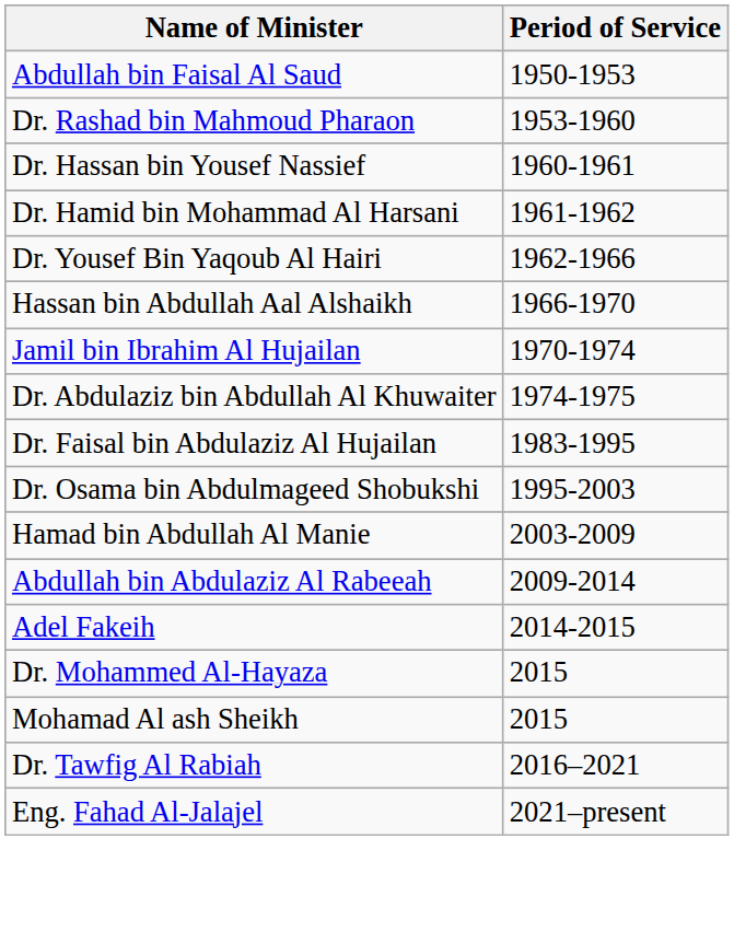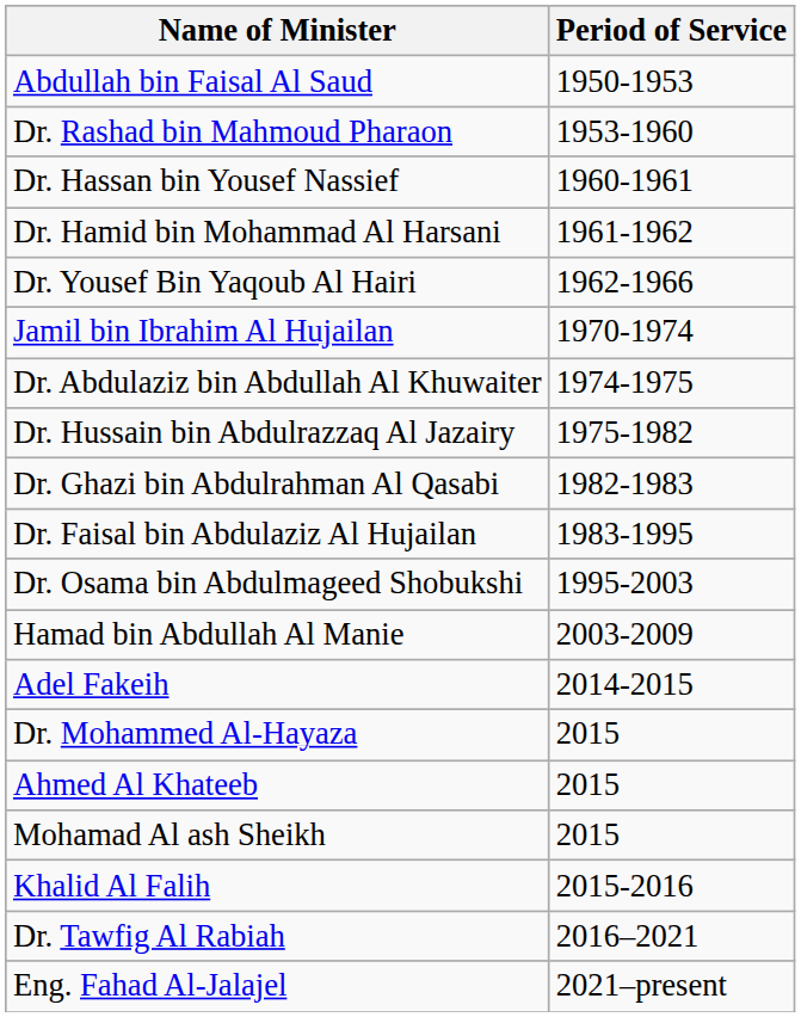- row: Hassan bin Abdullah Aal Alshaikh | 1966-1970
+ row: Dr. Hussain bin Abdulrazzaq Al Jazairy | 1975-1982
+ row: Dr. Ghazi bin Abdulrahman Al Qasabi | 1982-1983
- row: Abdullah bin Abdulaziz Al Rabeeah | 2009-2014
+ row: Ahmed Al Khateeb | 2015
+ row: Khalid Al Falih | 2015-2016
